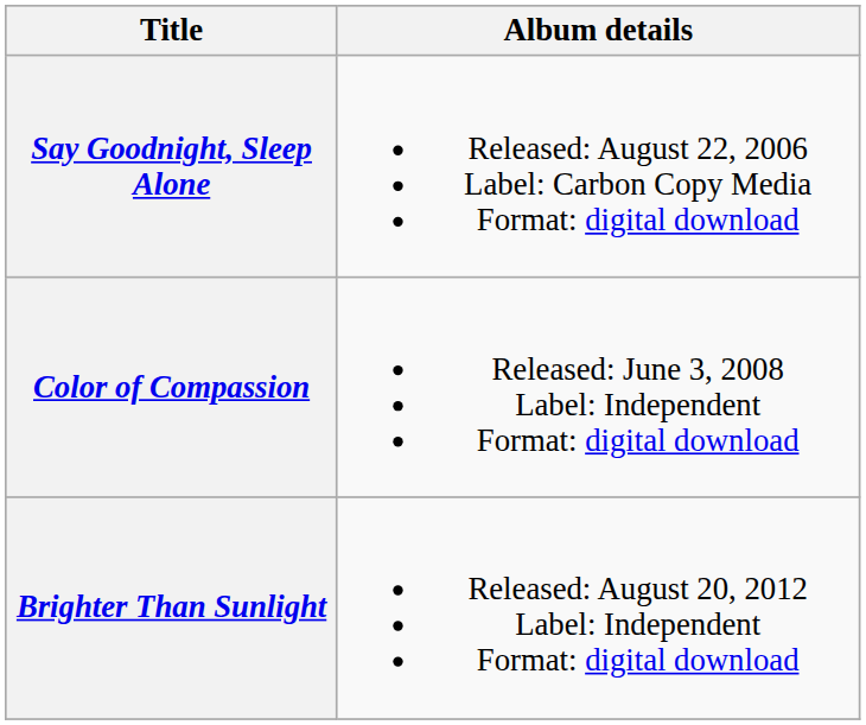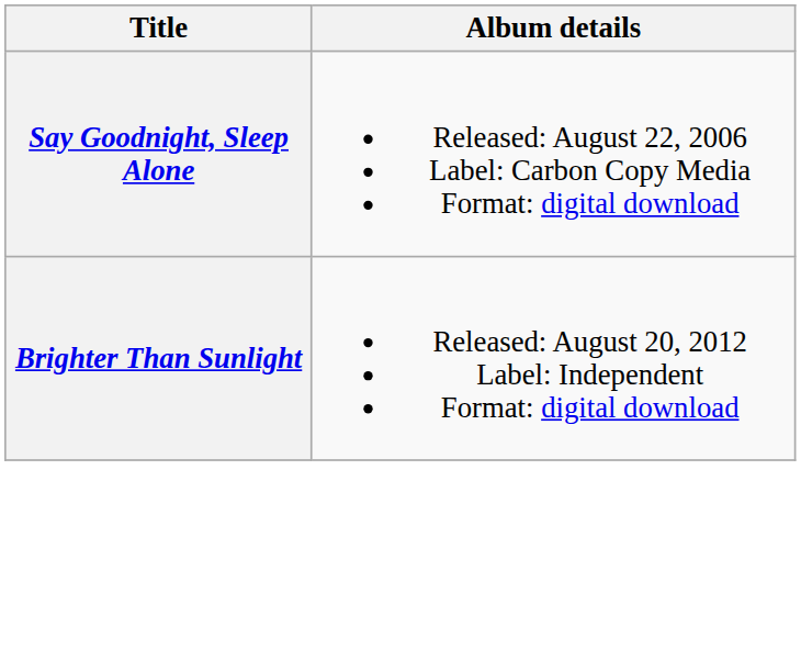- row: Color of Compassion | Released: June 3, 2008 Label: Independent Format: digital download
